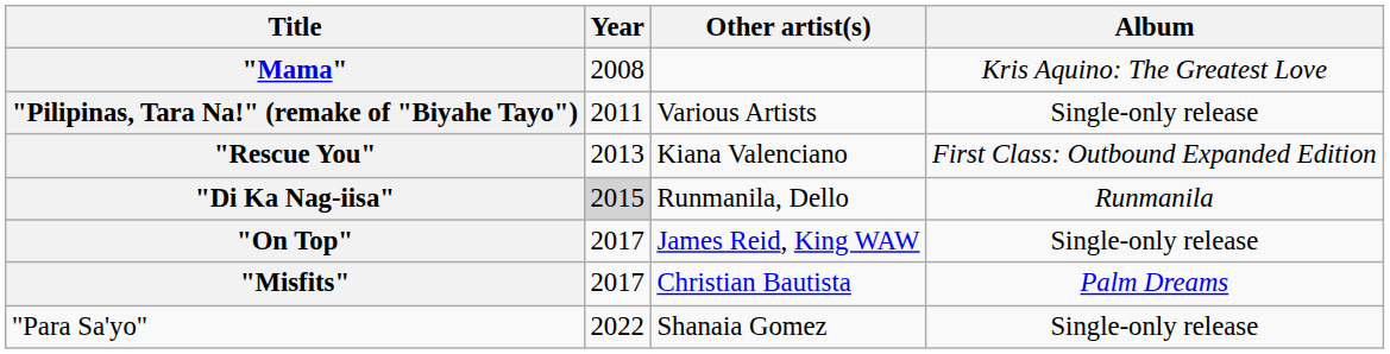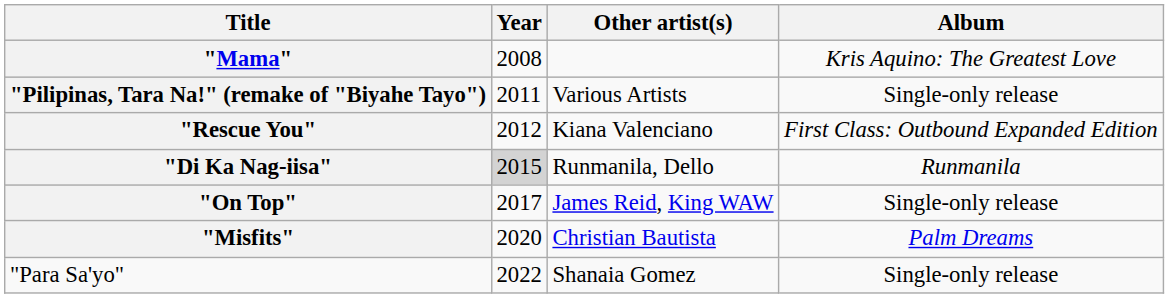"Rescue You" | Year: 2013 -> 2012
"Misfits" | Year: 2017 -> 2020
